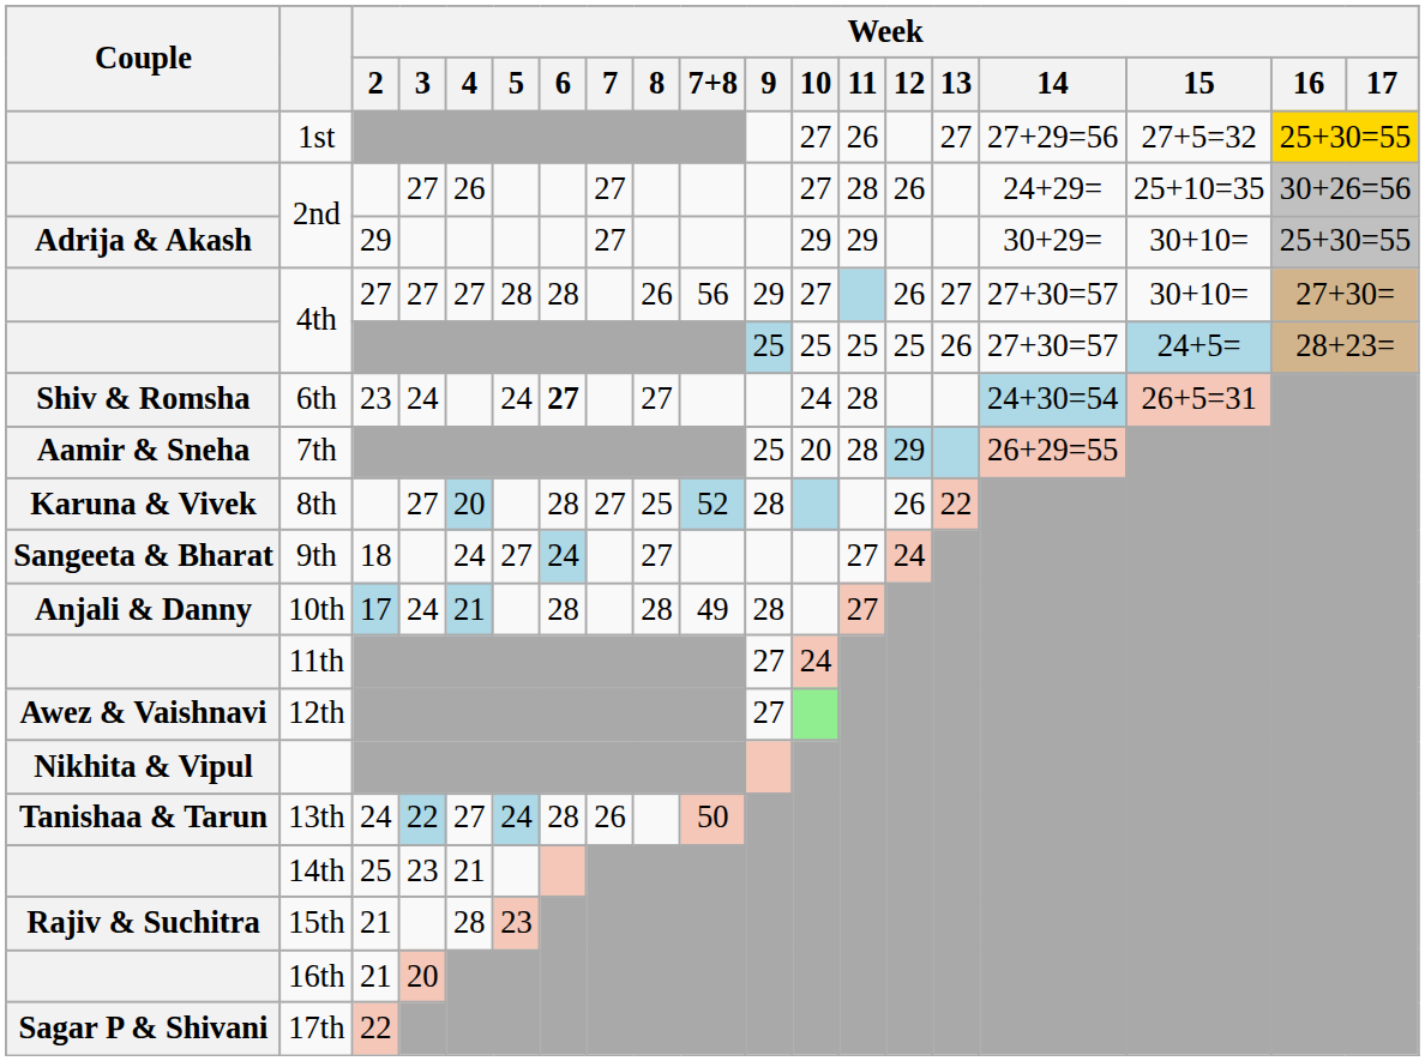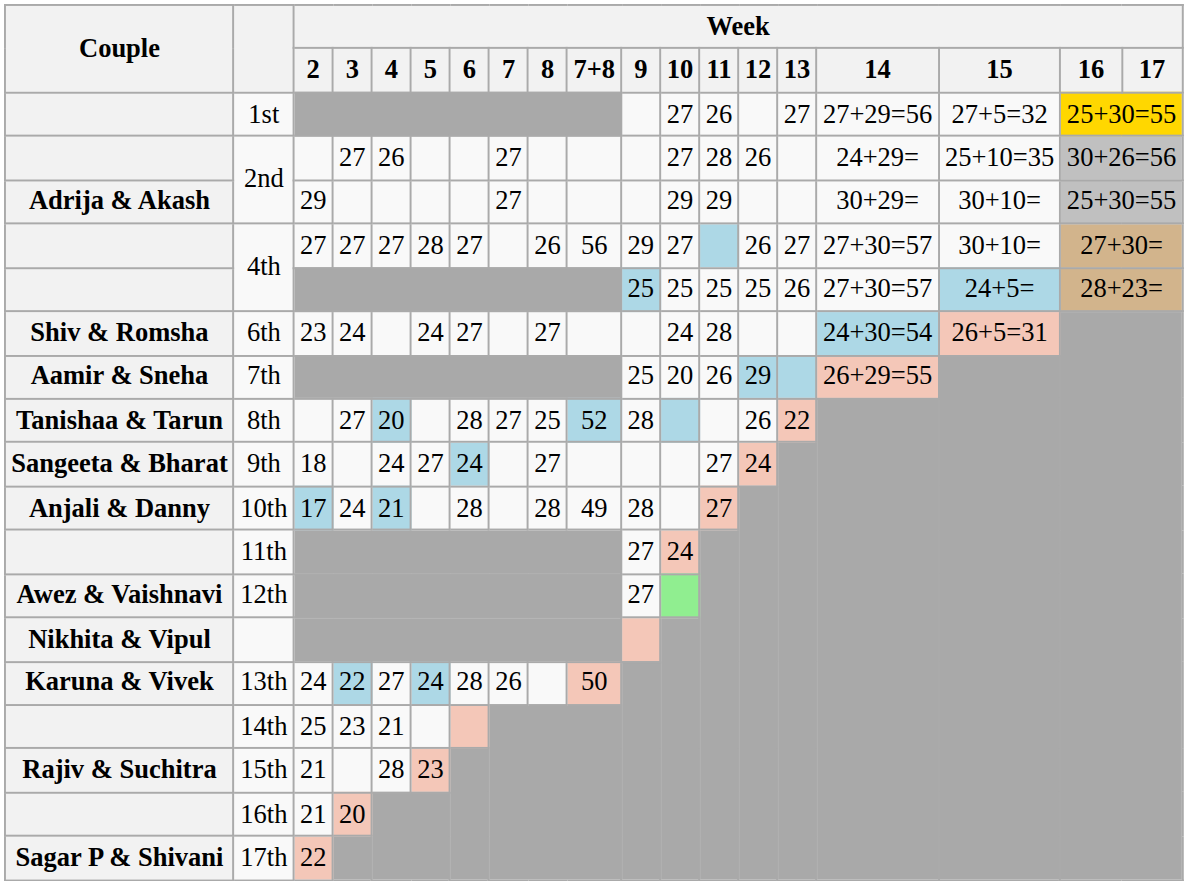4th / 27 | Week / 6: 28 -> 27
6th | Week / 6: bold -> normal
7th | Week / 11: 28 -> 26
8th | Couple: Karuna & Vivek -> Tanishaa & Tarun
13th | Couple: Tanishaa & Tarun -> Karuna & Vivek
